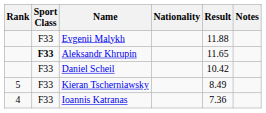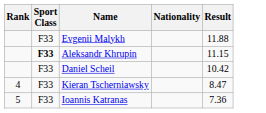- column: Notes
Aleksandr Khrupin | Result: 11.65 -> 11.15
Kieran Tscherniawsky | Rank: 5 -> 4
Kieran Tscherniawsky | Result: 8.49 -> 8.47
Ioannis Katranas | Rank: 4 -> 5
